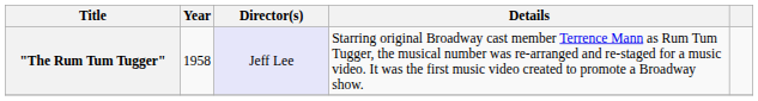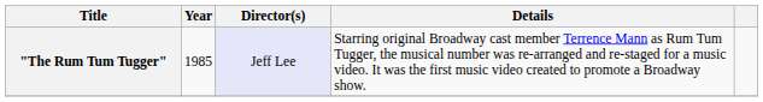"The Rum Tum Tugger" | Year: 1958 -> 1985
